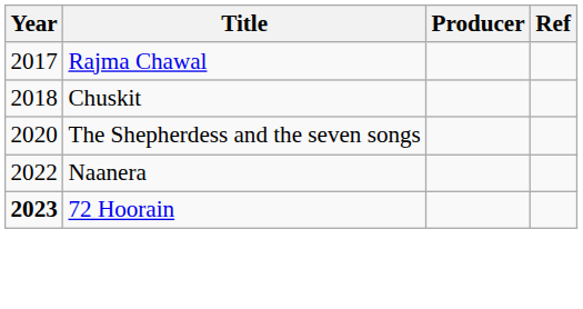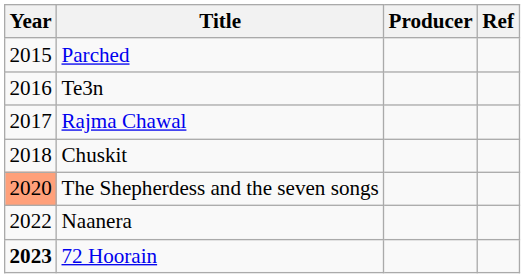+ row: 2015 | Parched
+ row: 2016 | Te3n
The Shepherdess and the seven songs | Year: no background -> lightsalmon background
